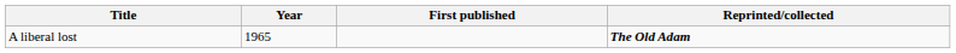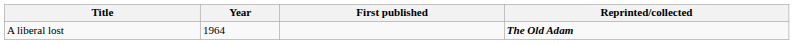A liberal lost | Year: 1965 -> 1964
